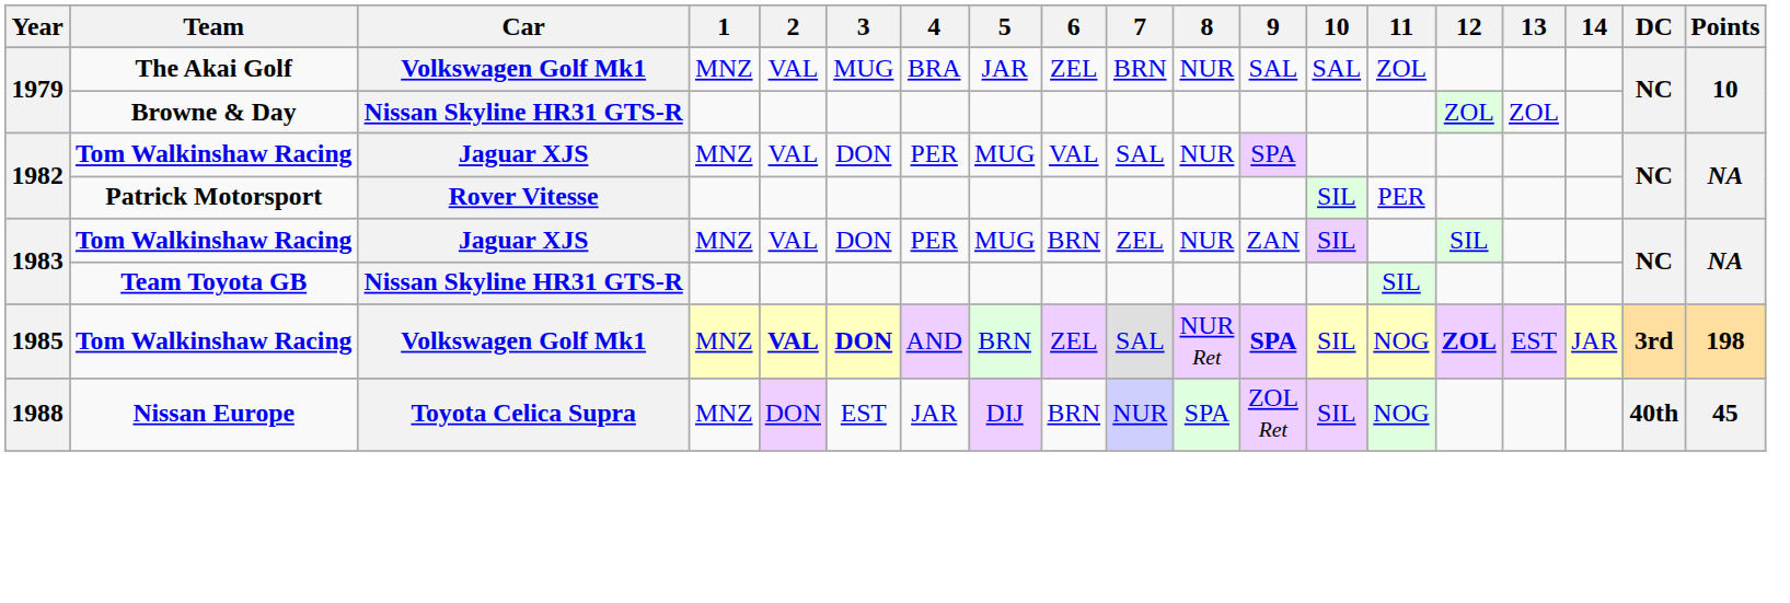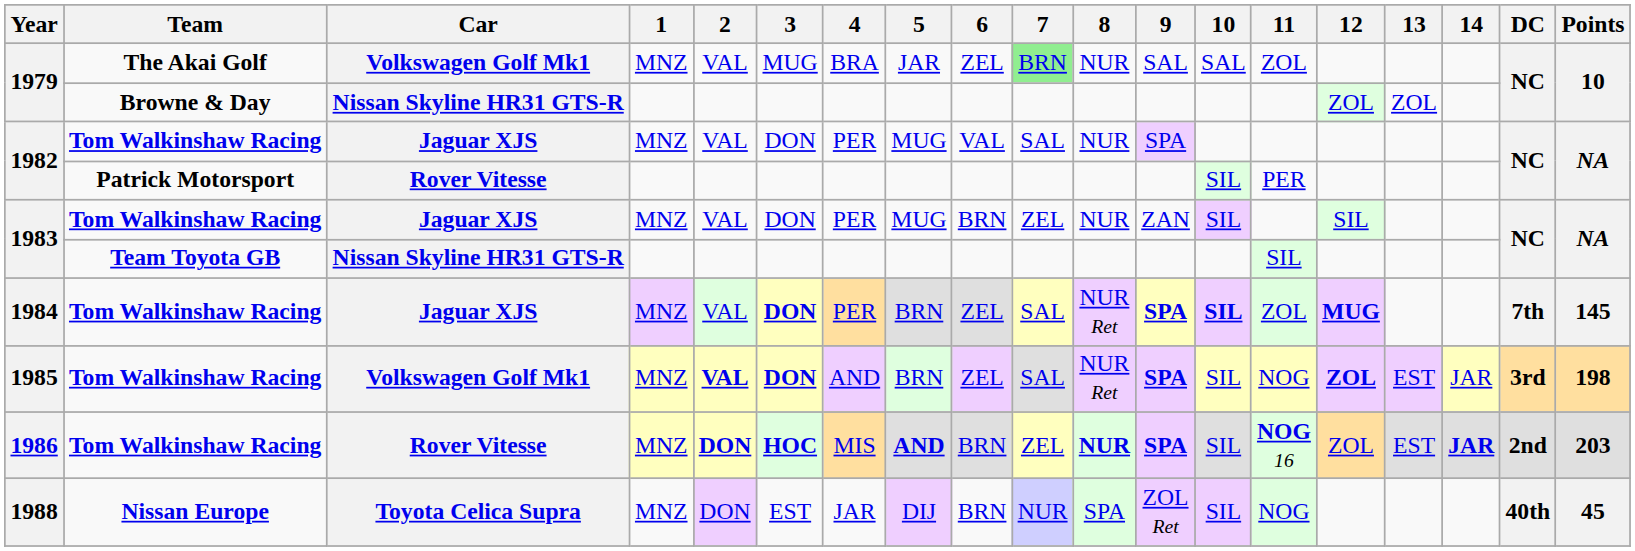1979 / The Akai Golf | 7: no background -> lightgreen background
+ row: 1984 | Tom Walkinshaw Racing | Jaguar XJS | MNZ | VAL | DON | PER | BRN | ZEL | SAL | NUR Ret | SPA | SIL | ZOL | MUG | 7th | 145
+ row: 1986 | Tom Walkinshaw Racing | Rover Vitesse | MNZ | DON | HOC | MIS | AND | BRN | ZEL | NUR | SPA | SIL | NOG 16 | ZOL | EST | JAR | 2nd | 203
